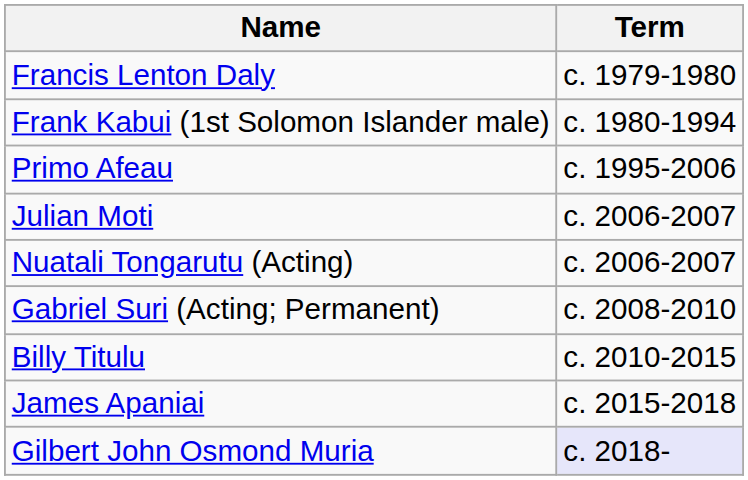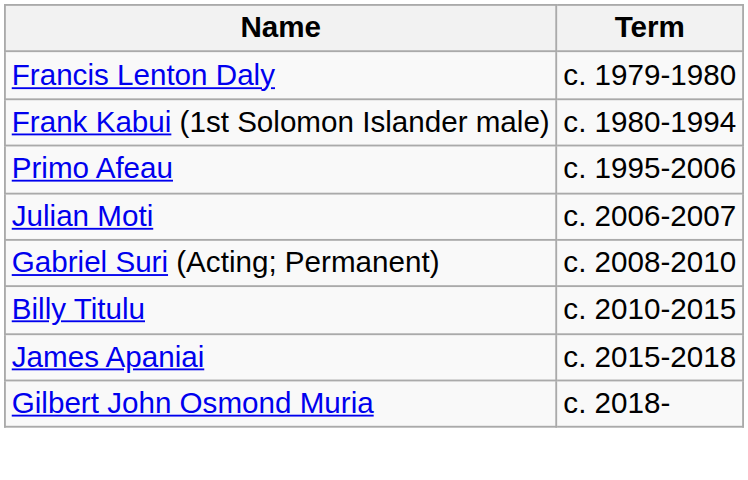- row: Nuatali Tongarutu (Acting) | c. 2006-2007
Gilbert John Osmond Muria | Term: lavender background -> no background
